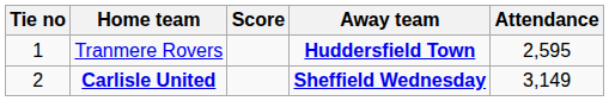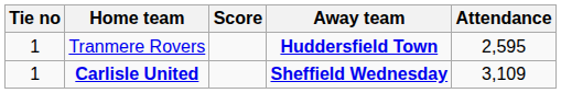Carlisle United | Tie no: 2 -> 1
Carlisle United | Attendance: 3,149 -> 3,109
